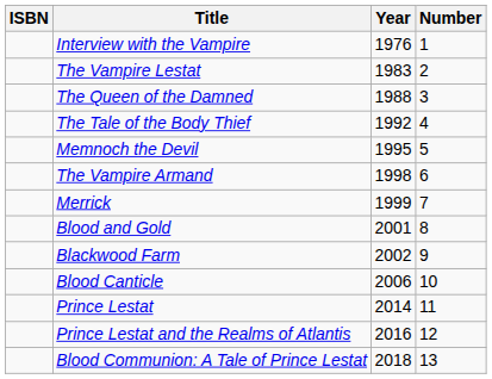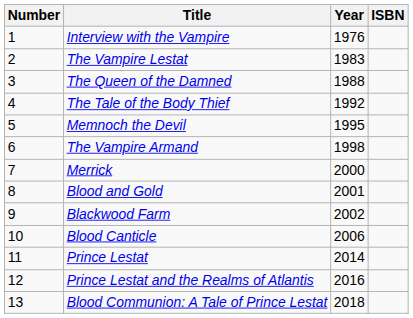columns swapped: Number <-> ISBN
Merrick | Year: 1999 -> 2000
